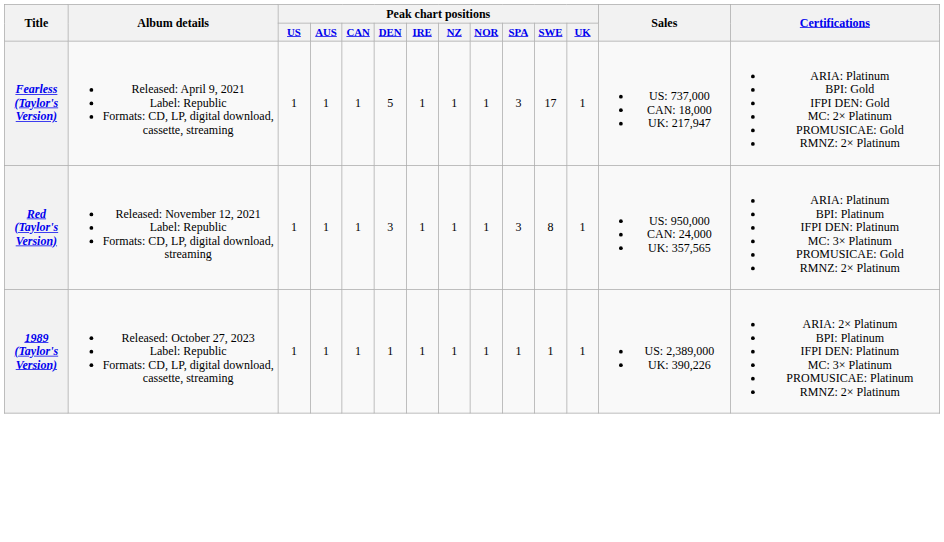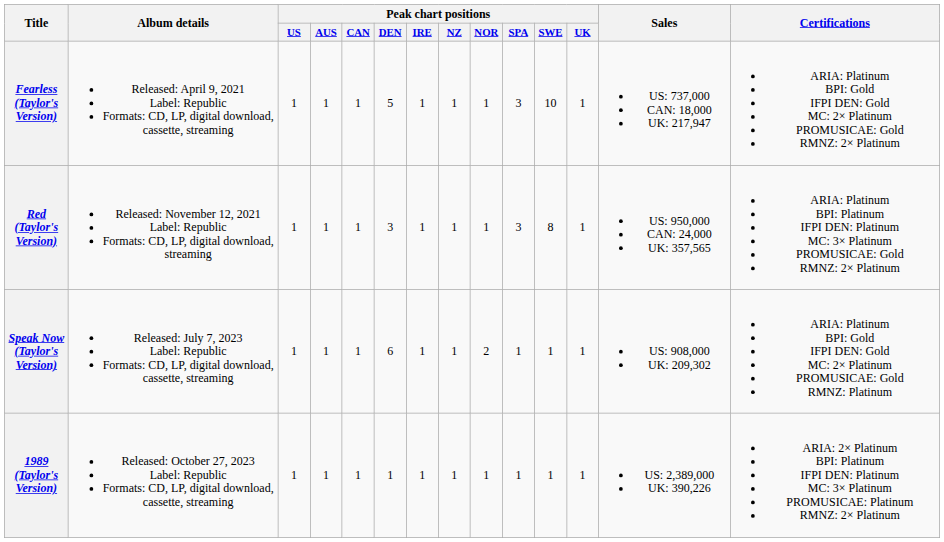Fearless (Taylor's Version) | Peak chart positions / SWE: 17 -> 10
+ row: Speak Now (Taylor's Version) | Released: July 7, 2023 Label: Republic Formats: CD, LP, digital download, cassette, streaming | 1 | 1 | 1 | 6 | 1 | 1 | 2 | 1 | 1 | 1 | US: 908,000 UK: 209,302 | ARIA: Platinum BPI: Gold IFPI DEN: Gold MC: 2× Platinum PROMUSICAE: Gold RMNZ: Platinum
